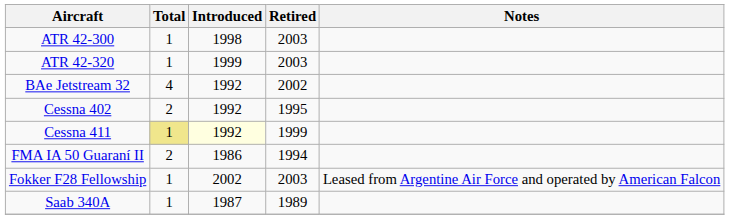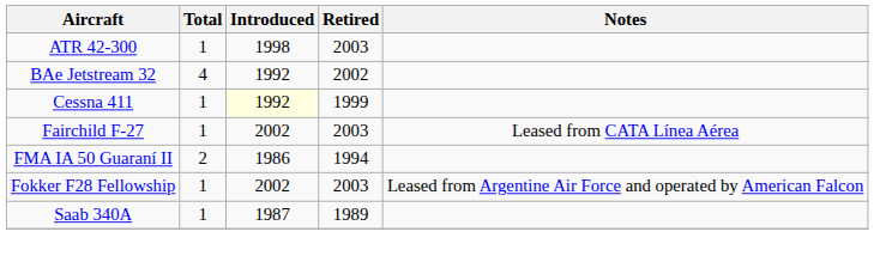- row: ATR 42-320 | 1 | 1999 | 2003
- row: Cessna 402 | 2 | 1992 | 1995
Cessna 411 | Total: khaki background -> no background
+ row: Fairchild F-27 | 1 | 2002 | 2003 | Leased from CATA Línea Aérea
